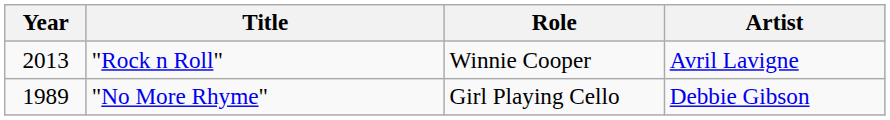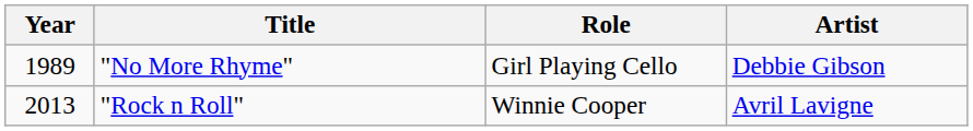rows swapped: "No More Rhyme" <-> "Rock n Roll"
